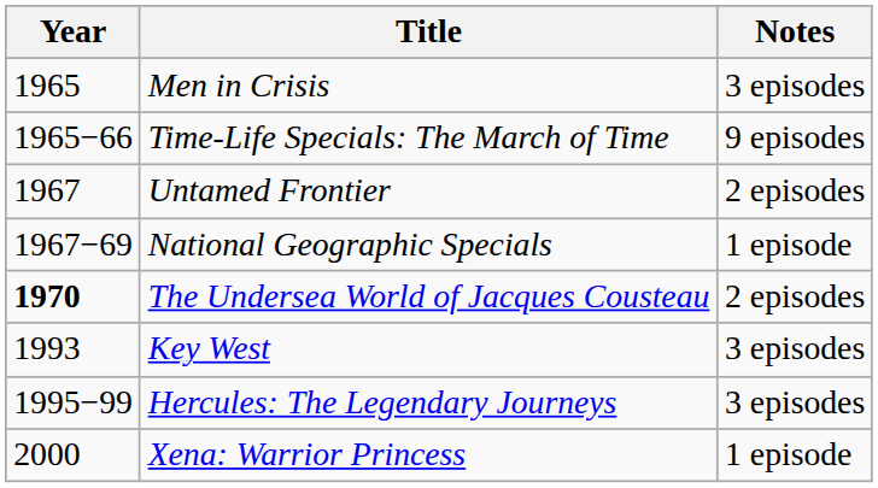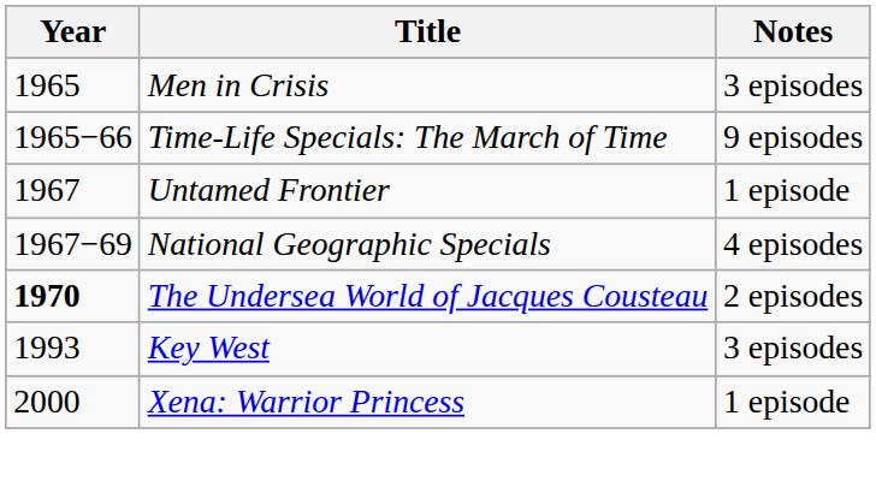Untamed Frontier | Notes: 2 episodes -> 1 episode
National Geographic Specials | Notes: 1 episode -> 4 episodes
- row: 1995−99 | Hercules: The Legendary Journeys | 3 episodes
